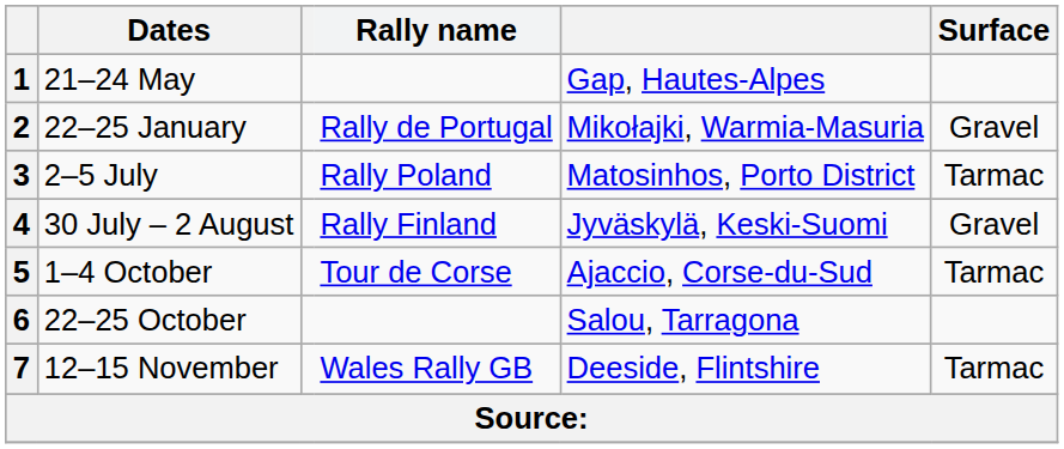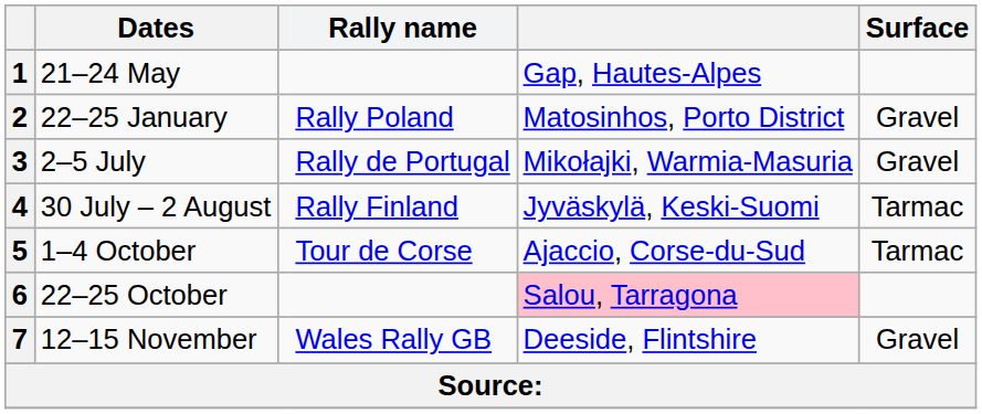2 | Rally name: Rally de Portugal -> Rally Poland
2 | column 5: Mikołajki, Warmia-Masuria -> Matosinhos, Porto District
3 | Rally name: Rally Poland -> Rally de Portugal
3 | column 5: Matosinhos, Porto District -> Mikołajki, Warmia-Masuria
3 | Surface: Tarmac -> Gravel
4 | Surface: Gravel -> Tarmac
6 | column 5: no background -> pink background
7 | Surface: Tarmac -> Gravel
